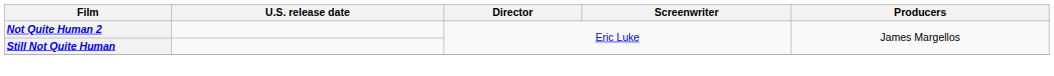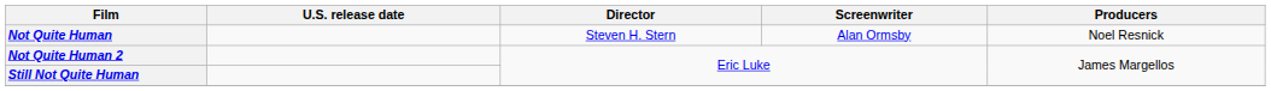+ row: Not Quite Human | Steven H. Stern | Alan Ormsby | Noel Resnick
